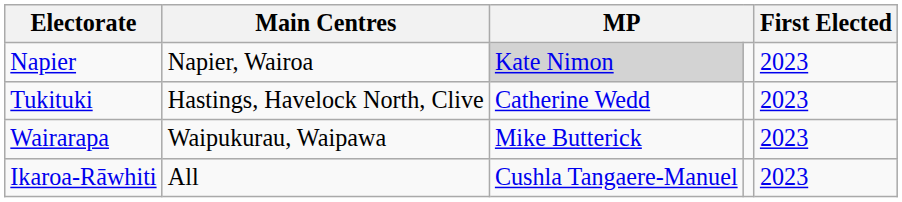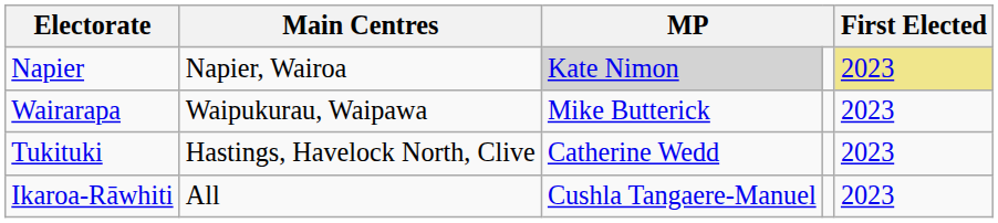Napier | First Elected: no background -> khaki background
rows swapped: Tukituki <-> Wairarapa
